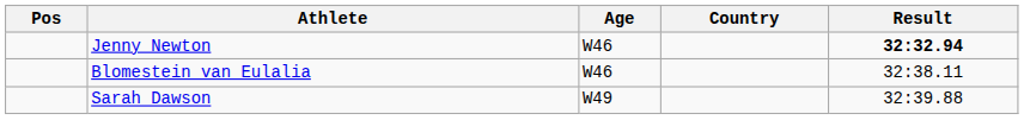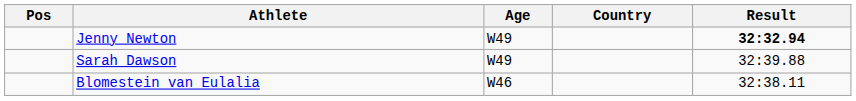Jenny Newton | Age: W46 -> W49
rows swapped: Blomestein van Eulalia <-> Sarah Dawson
